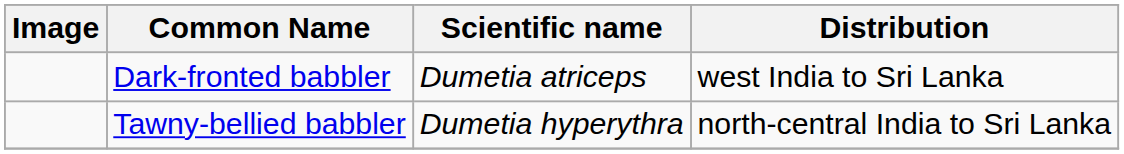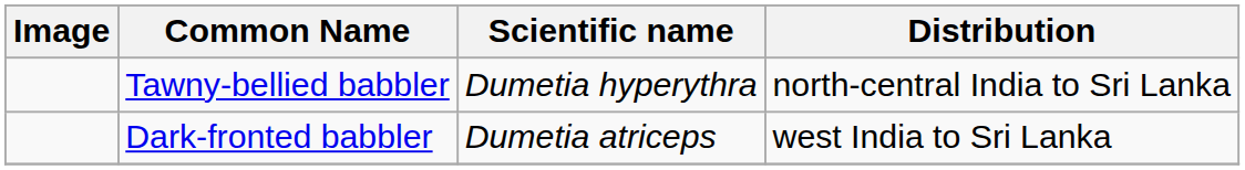rows swapped: Tawny-bellied babbler <-> Dark-fronted babbler
